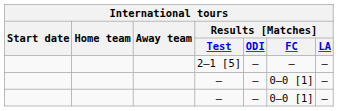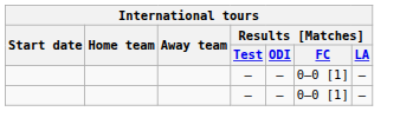- row: 2–1 [5] | — | — | —
